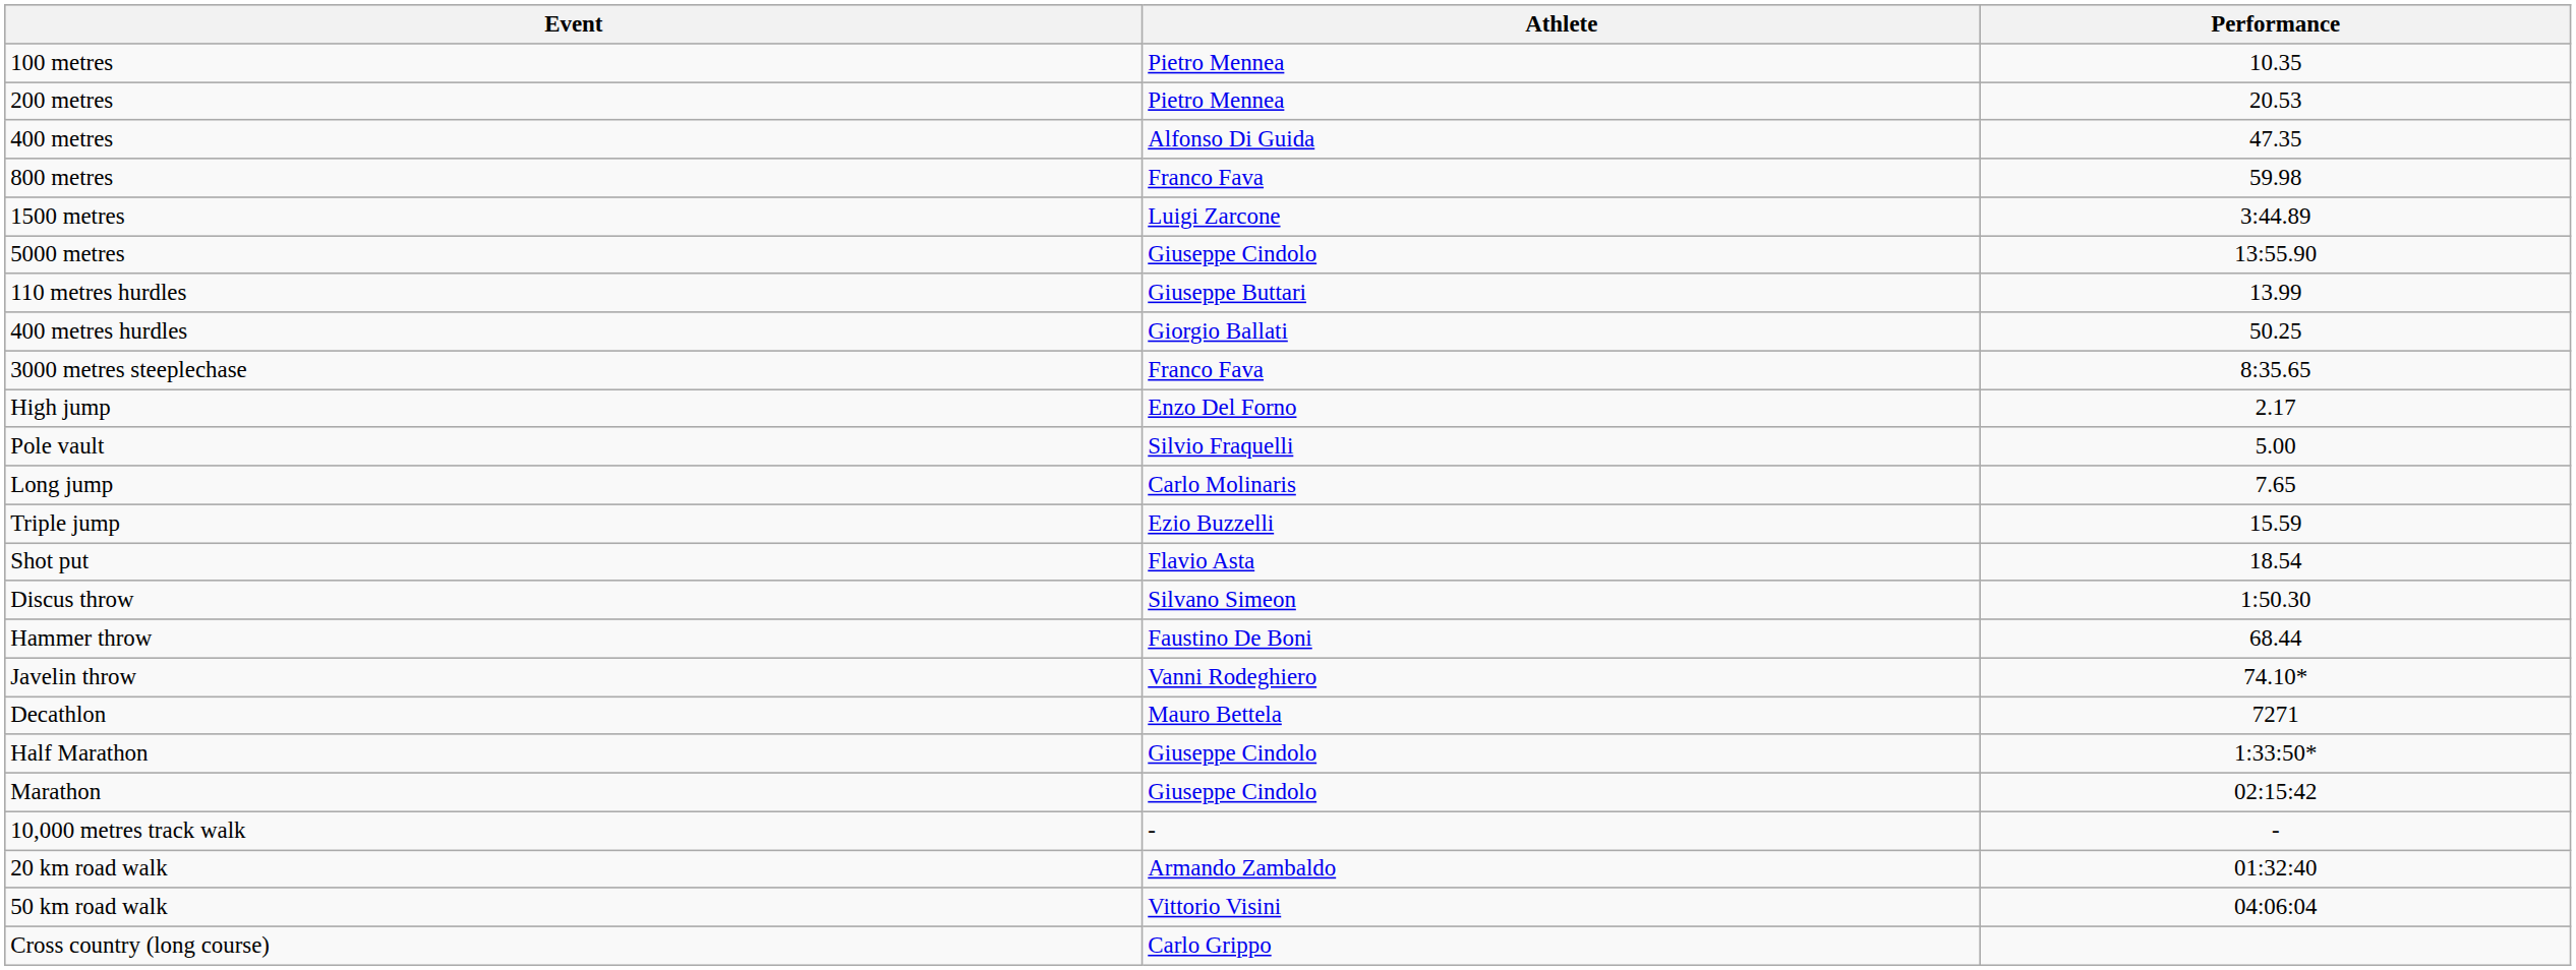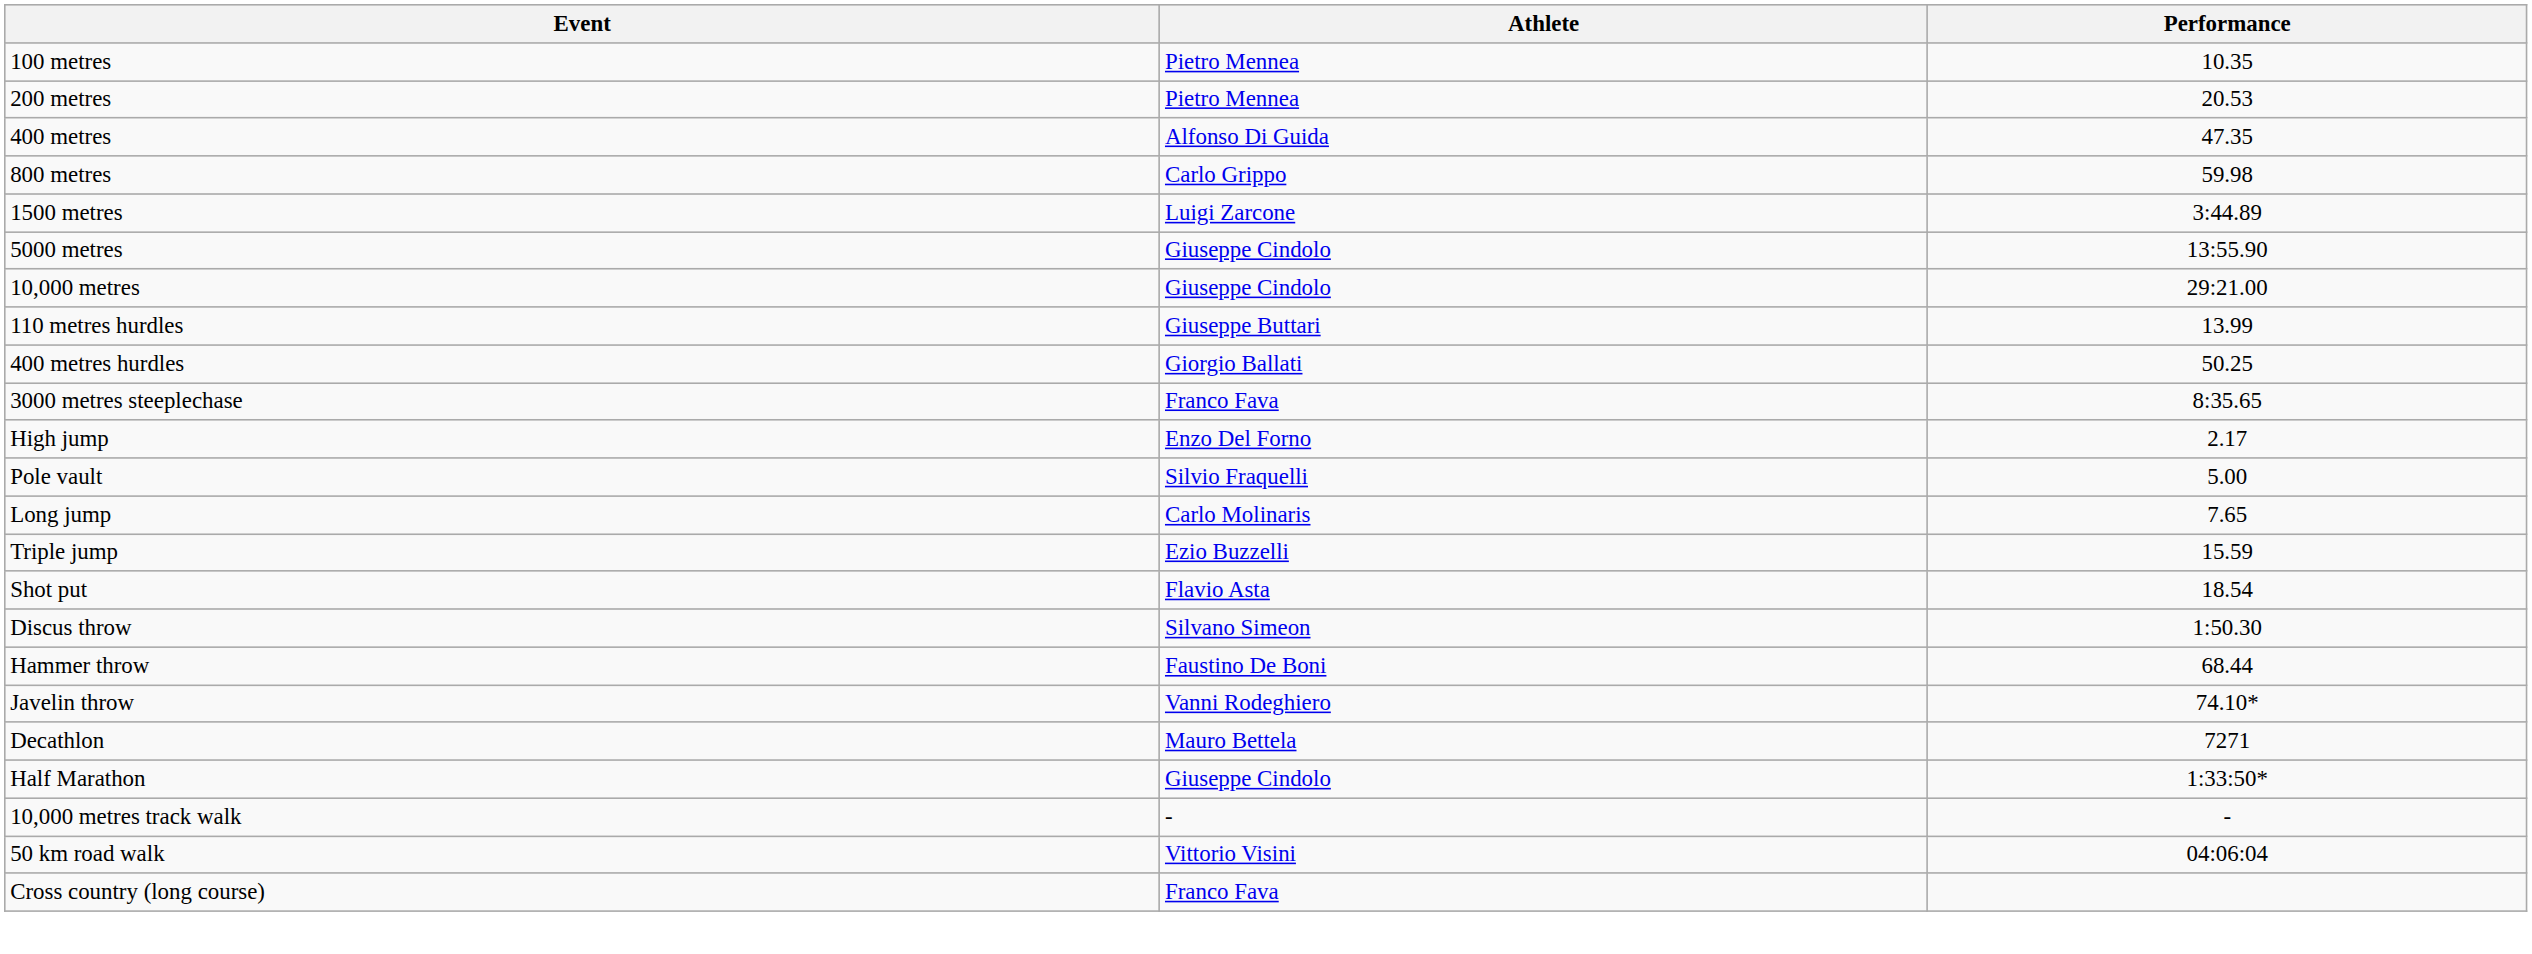800 metres | Athlete: Franco Fava -> Carlo Grippo
+ row: 10,000 metres | Giuseppe Cindolo | 29:21.00
- row: Marathon | Giuseppe Cindolo | 02:15:42
- row: 20 km road walk | Armando Zambaldo | 01:32:40
Cross country (long course) | Athlete: Carlo Grippo -> Franco Fava
